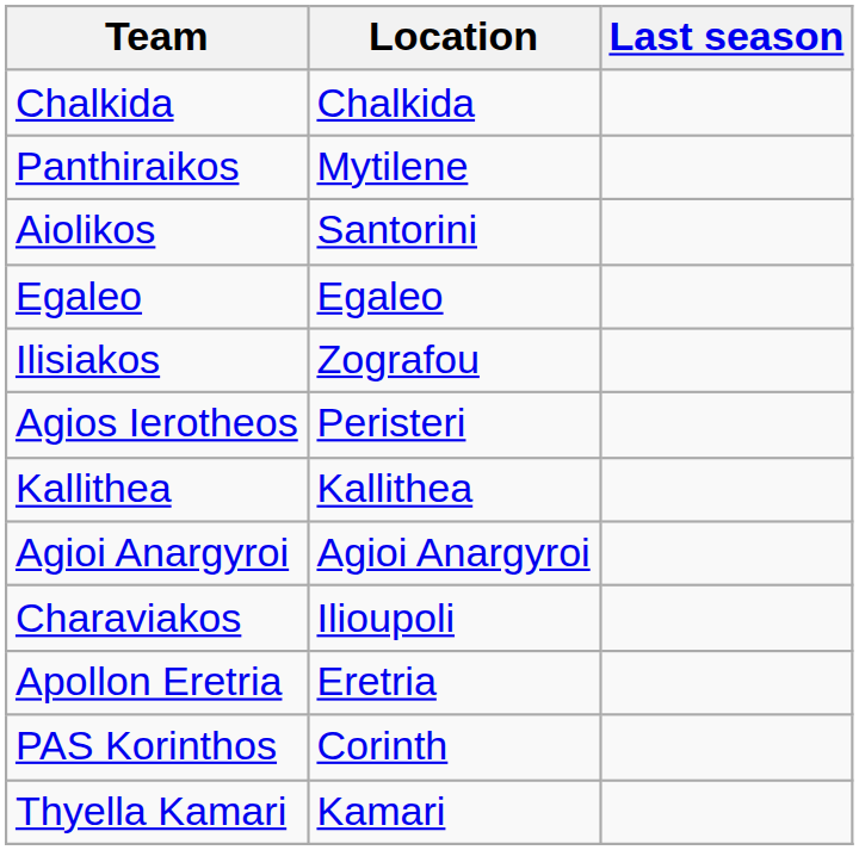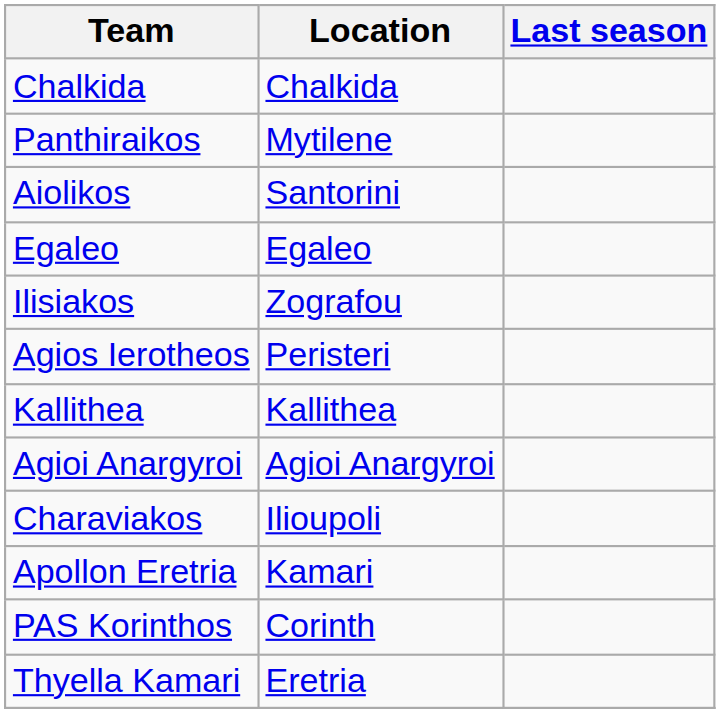Apollon Eretria | Location: Eretria -> Kamari
Thyella Kamari | Location: Kamari -> Eretria
